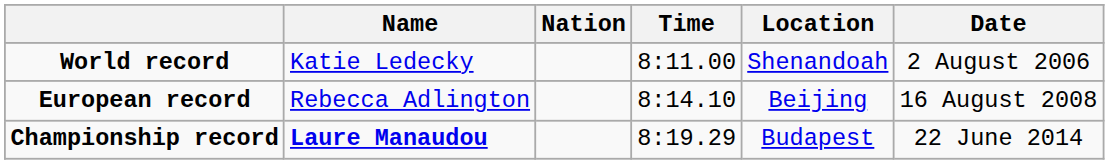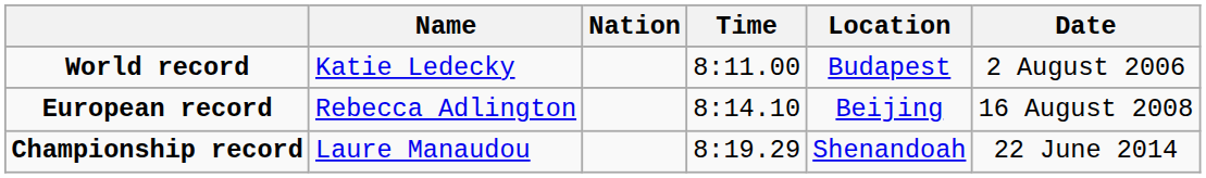World record | Location: Shenandoah -> Budapest
Championship record | Name: bold -> normal
Championship record | Location: Budapest -> Shenandoah
